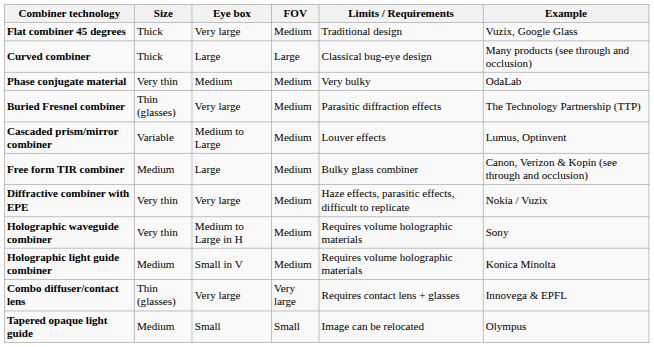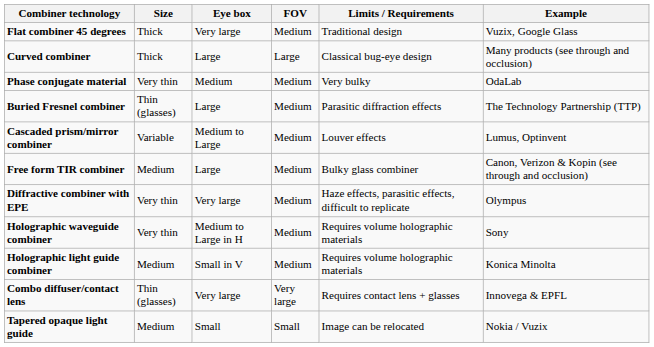Buried Fresnel combiner | Eye box: Very large -> Large
Diffractive combiner with EPE | Example: Nokia / Vuzix -> Olympus
Tapered opaque light guide | Example: Olympus -> Nokia / Vuzix
